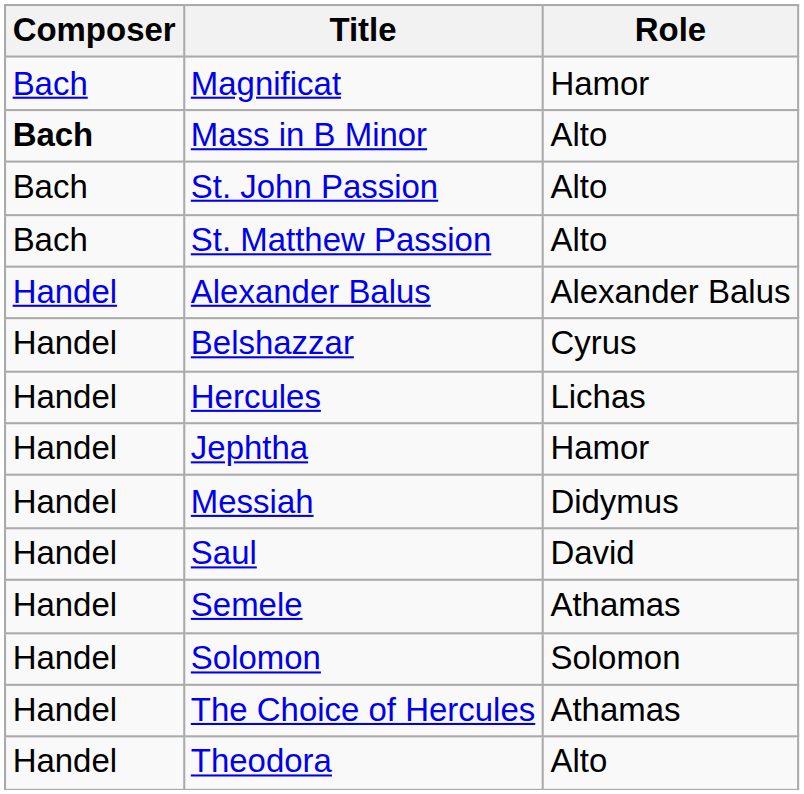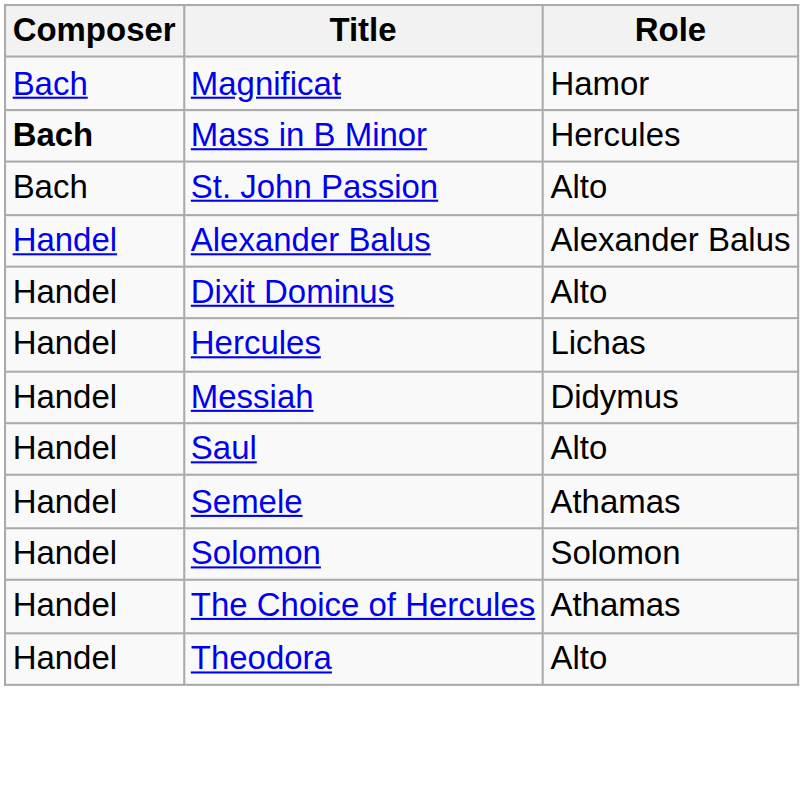Mass in B Minor | Role: Alto -> Hercules
- row: Bach | St. Matthew Passion | Alto
- row: Handel | Belshazzar | Cyrus
+ row: Handel | Dixit Dominus | Alto
- row: Handel | Jephtha | Hamor
Saul | Role: David -> Alto
